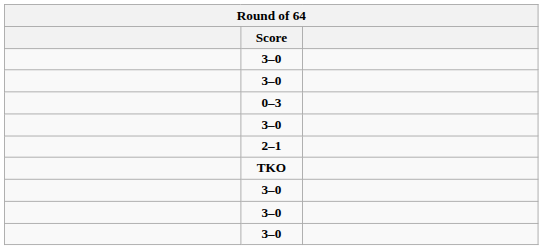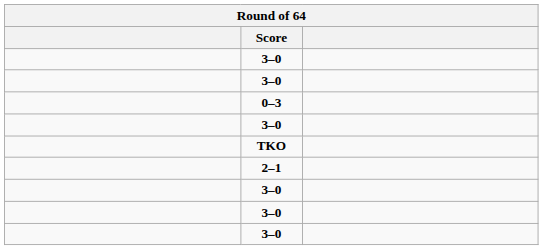rows swapped: 2–1 <-> TKO
